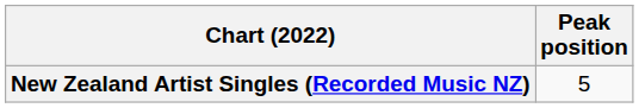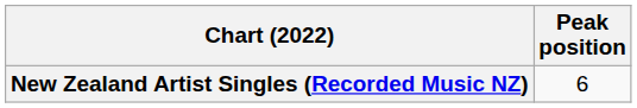New Zealand Artist Singles (Recorded Music NZ) | Peak position: 5 -> 6
